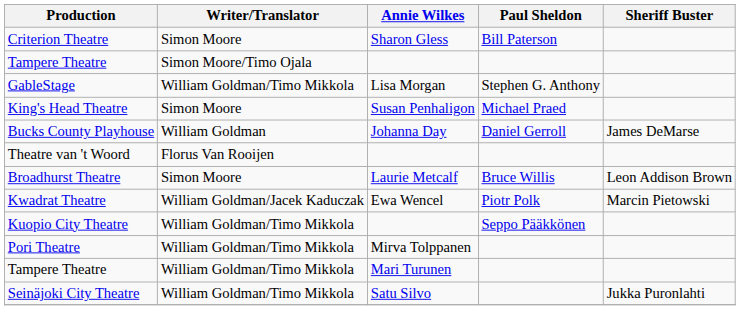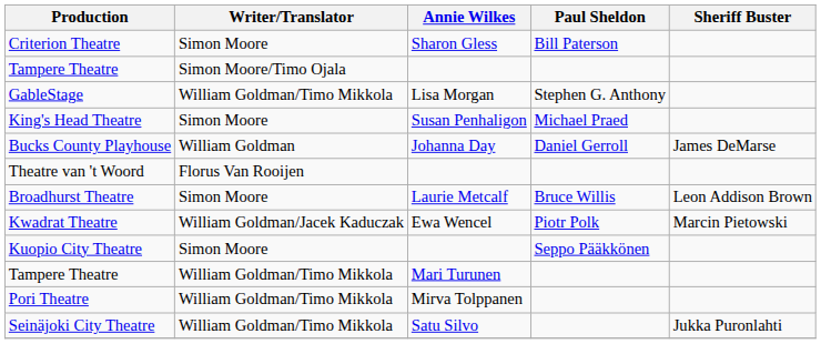Kuopio City Theatre | Writer/Translator: William Goldman/Timo Mikkola -> Simon Moore
rows swapped: Tampere Theatre / Mari Turunen <-> Pori Theatre
